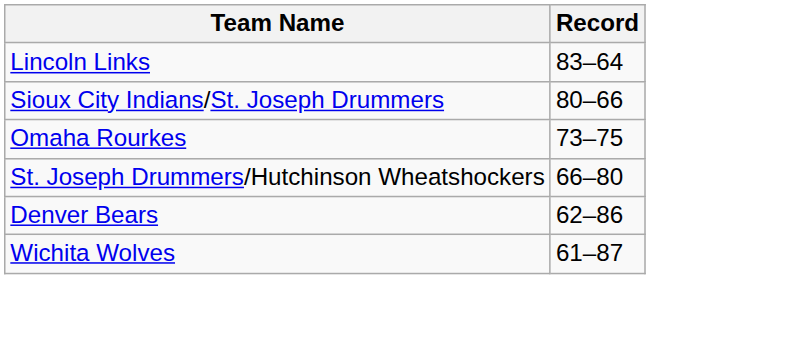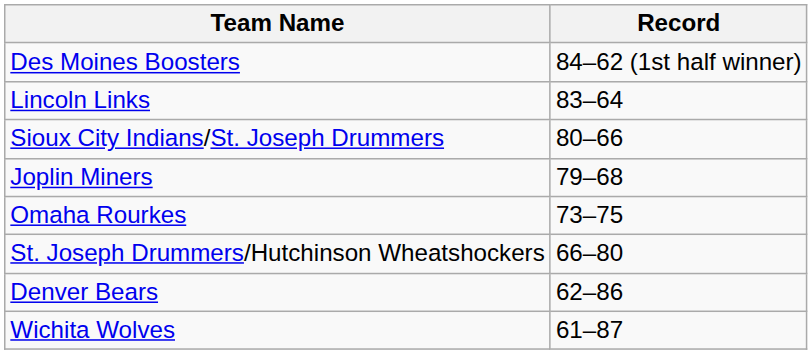+ row: Des Moines Boosters | 84–62 (1st half winner)
+ row: Joplin Miners | 79–68
